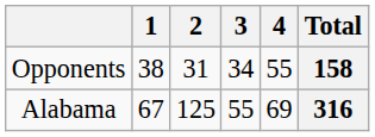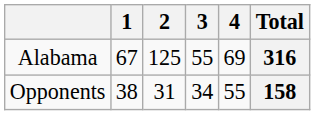rows swapped: Alabama <-> Opponents
